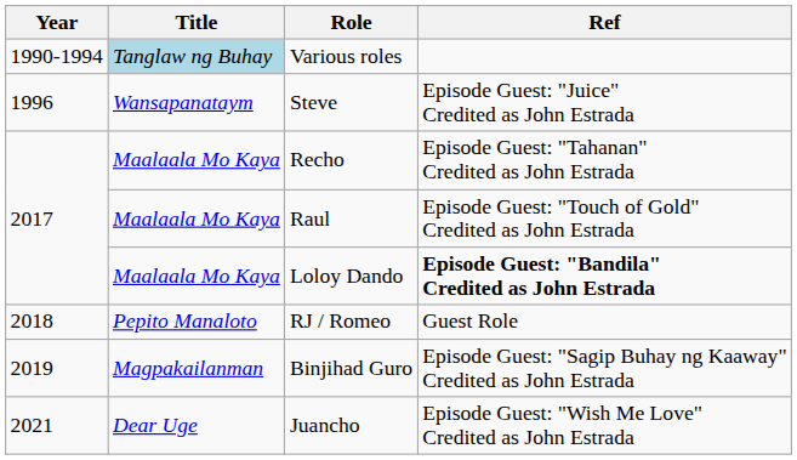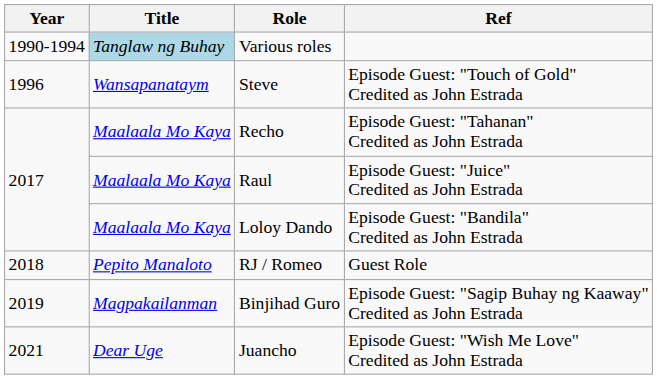Steve | Ref: Episode Guest: "Juice" Credited as John Estrada -> Episode Guest: "Touch of Gold" Credited as John Estrada
Raul | Ref: Episode Guest: "Touch of Gold" Credited as John Estrada -> Episode Guest: "Juice" Credited as John Estrada
Loloy Dando | Ref: bold -> normal
